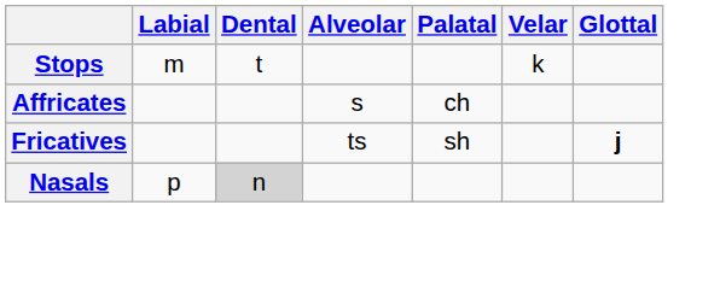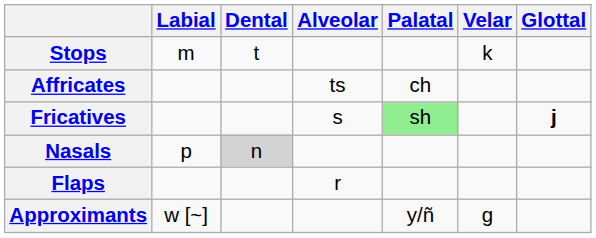Affricates | Alveolar: s -> ts
Fricatives | Alveolar: ts -> s
Fricatives | Palatal: no background -> lightgreen background
+ row: Flaps | r
+ row: Approximants | w [~] | y/ñ | g
